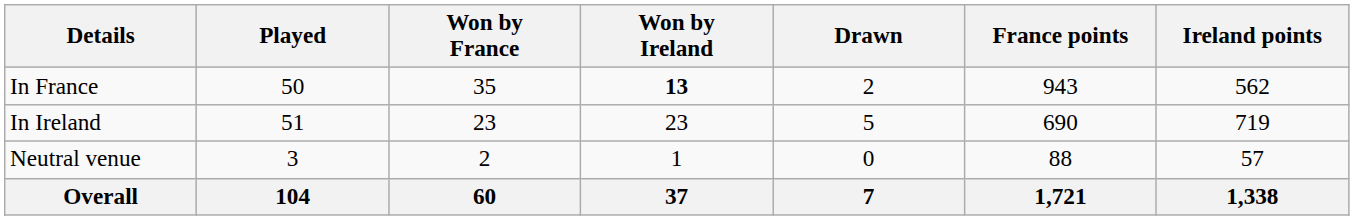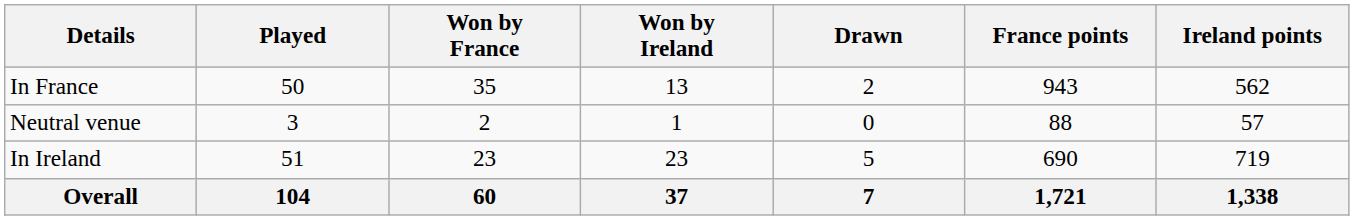In France | Won by Ireland: bold -> normal
rows swapped: In Ireland <-> Neutral venue
